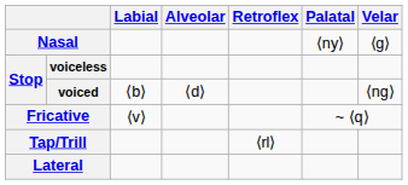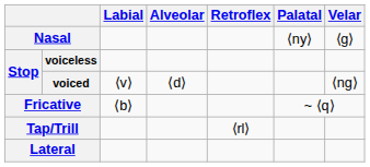voiced | Labial: ⟨b⟩ -> ⟨v⟩
Fricative | Labial: ⟨v⟩ -> ⟨b⟩
